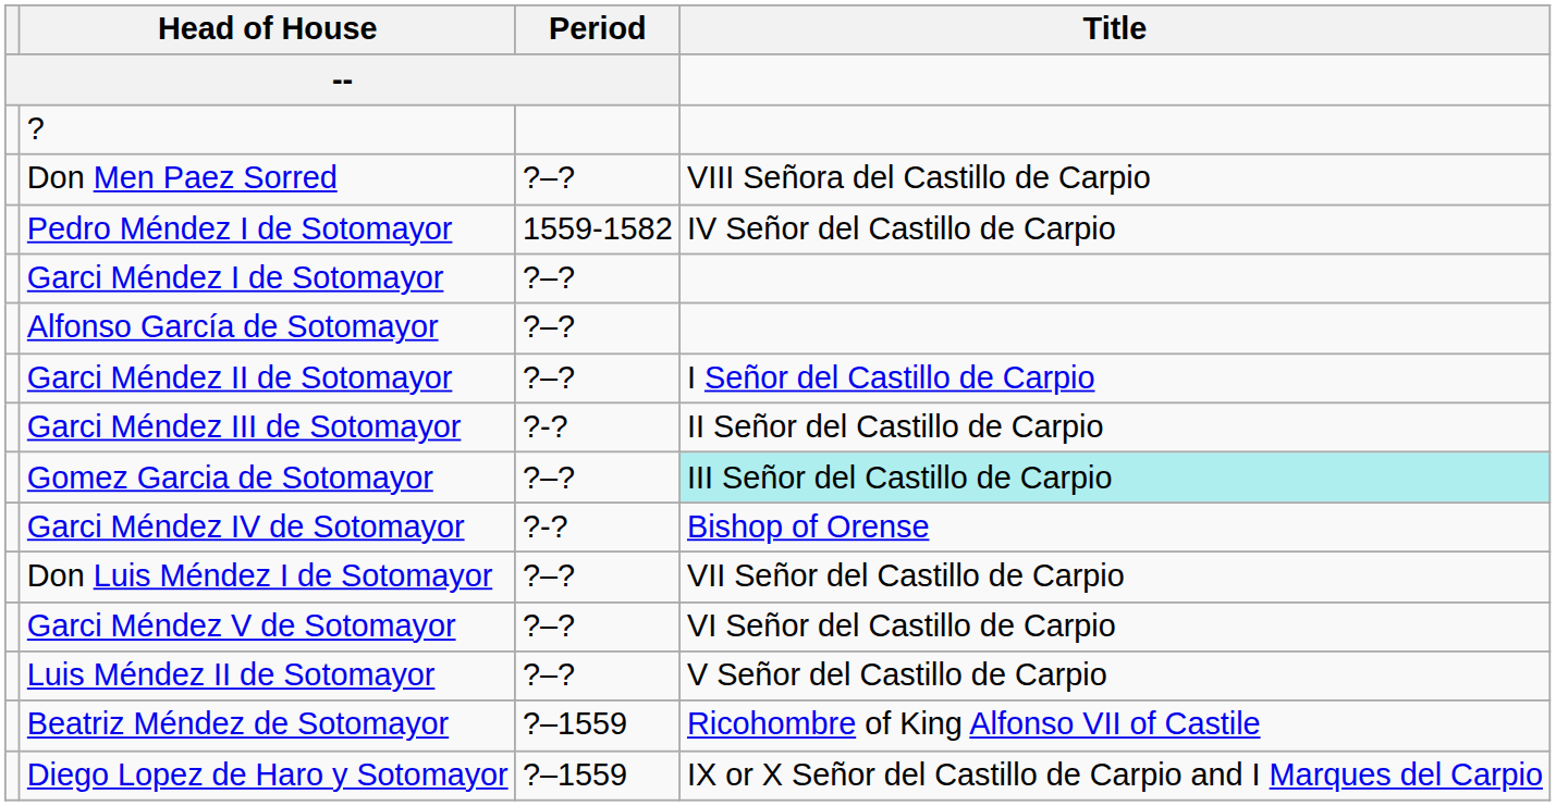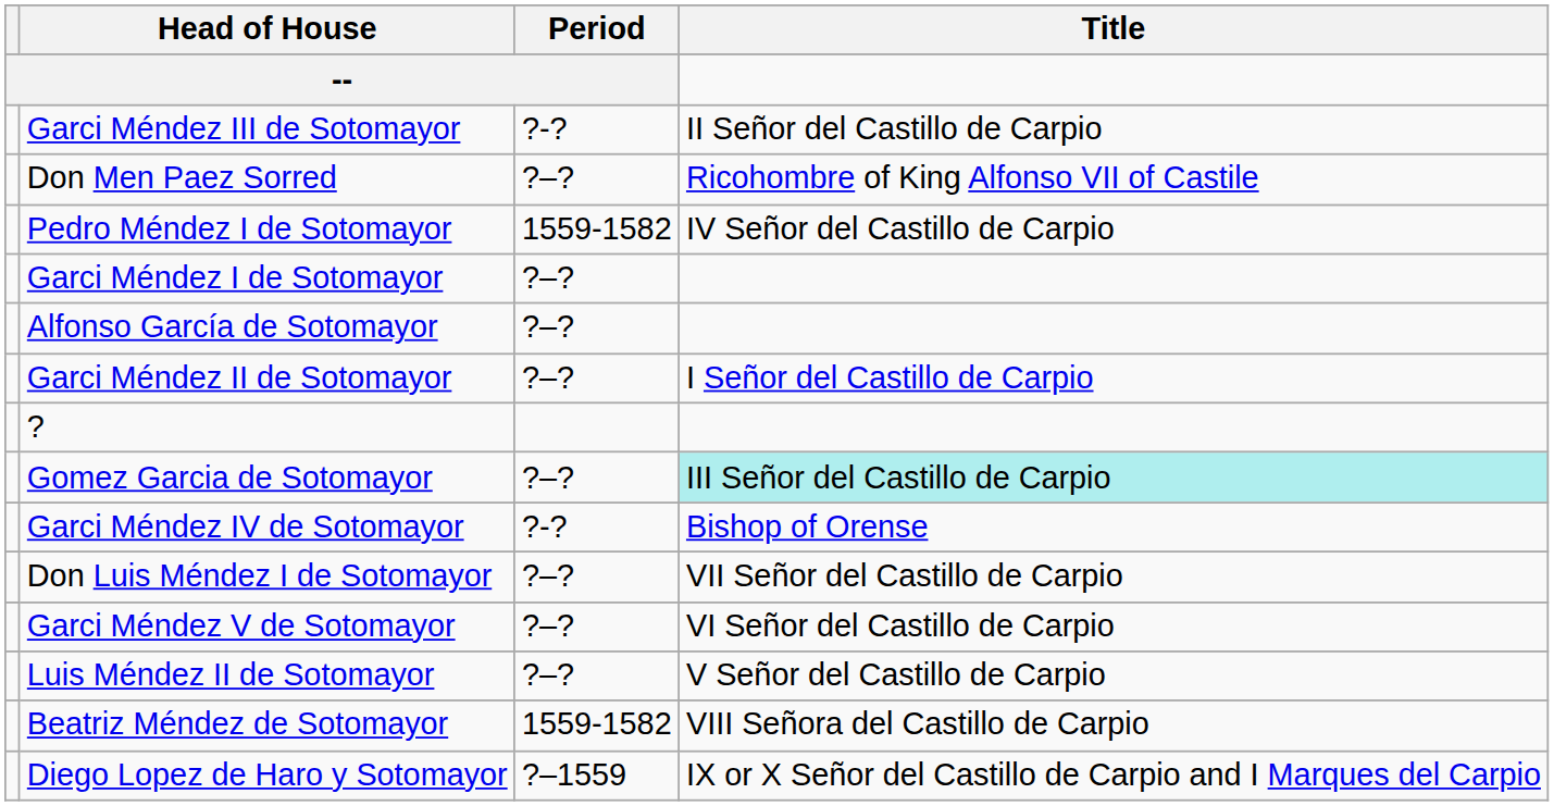rows swapped: ? <-> Garci Méndez III de Sotomayor
Don Men Paez Sorred | Title: VIII Señora del Castillo de Carpio -> Ricohombre of King Alfonso VII of Castile
Beatriz Méndez de Sotomayor | Period / --: ?–1559 -> 1559-1582
Beatriz Méndez de Sotomayor | Title: Ricohombre of King Alfonso VII of Castile -> VIII Señora del Castillo de Carpio
